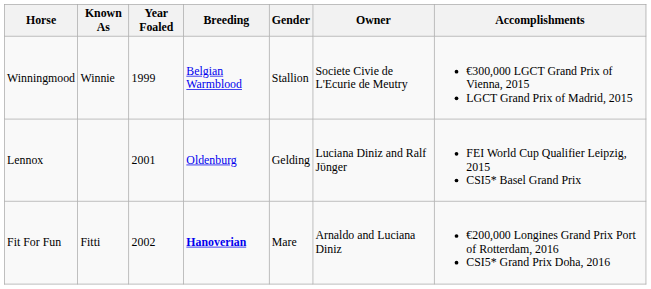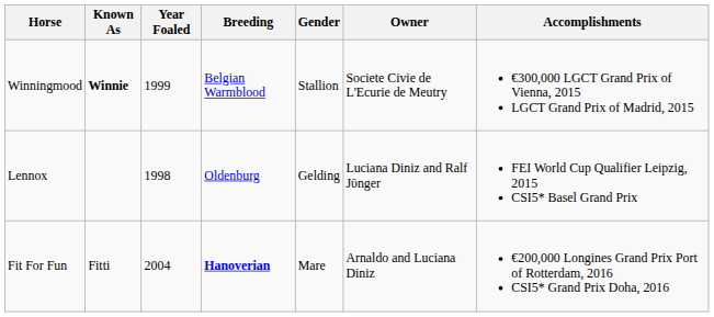Winningmood | Known As: normal -> bold
Lennox | Year Foaled: 2001 -> 1998
Fit For Fun | Year Foaled: 2002 -> 2004
